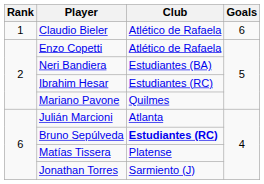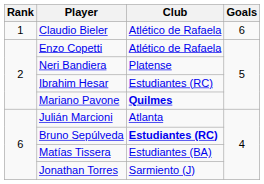Neri Bandiera | Club: Estudiantes (BA) -> Platense
Mariano Pavone | Club: normal -> bold
Matías Tissera | Club: Platense -> Estudiantes (BA)
